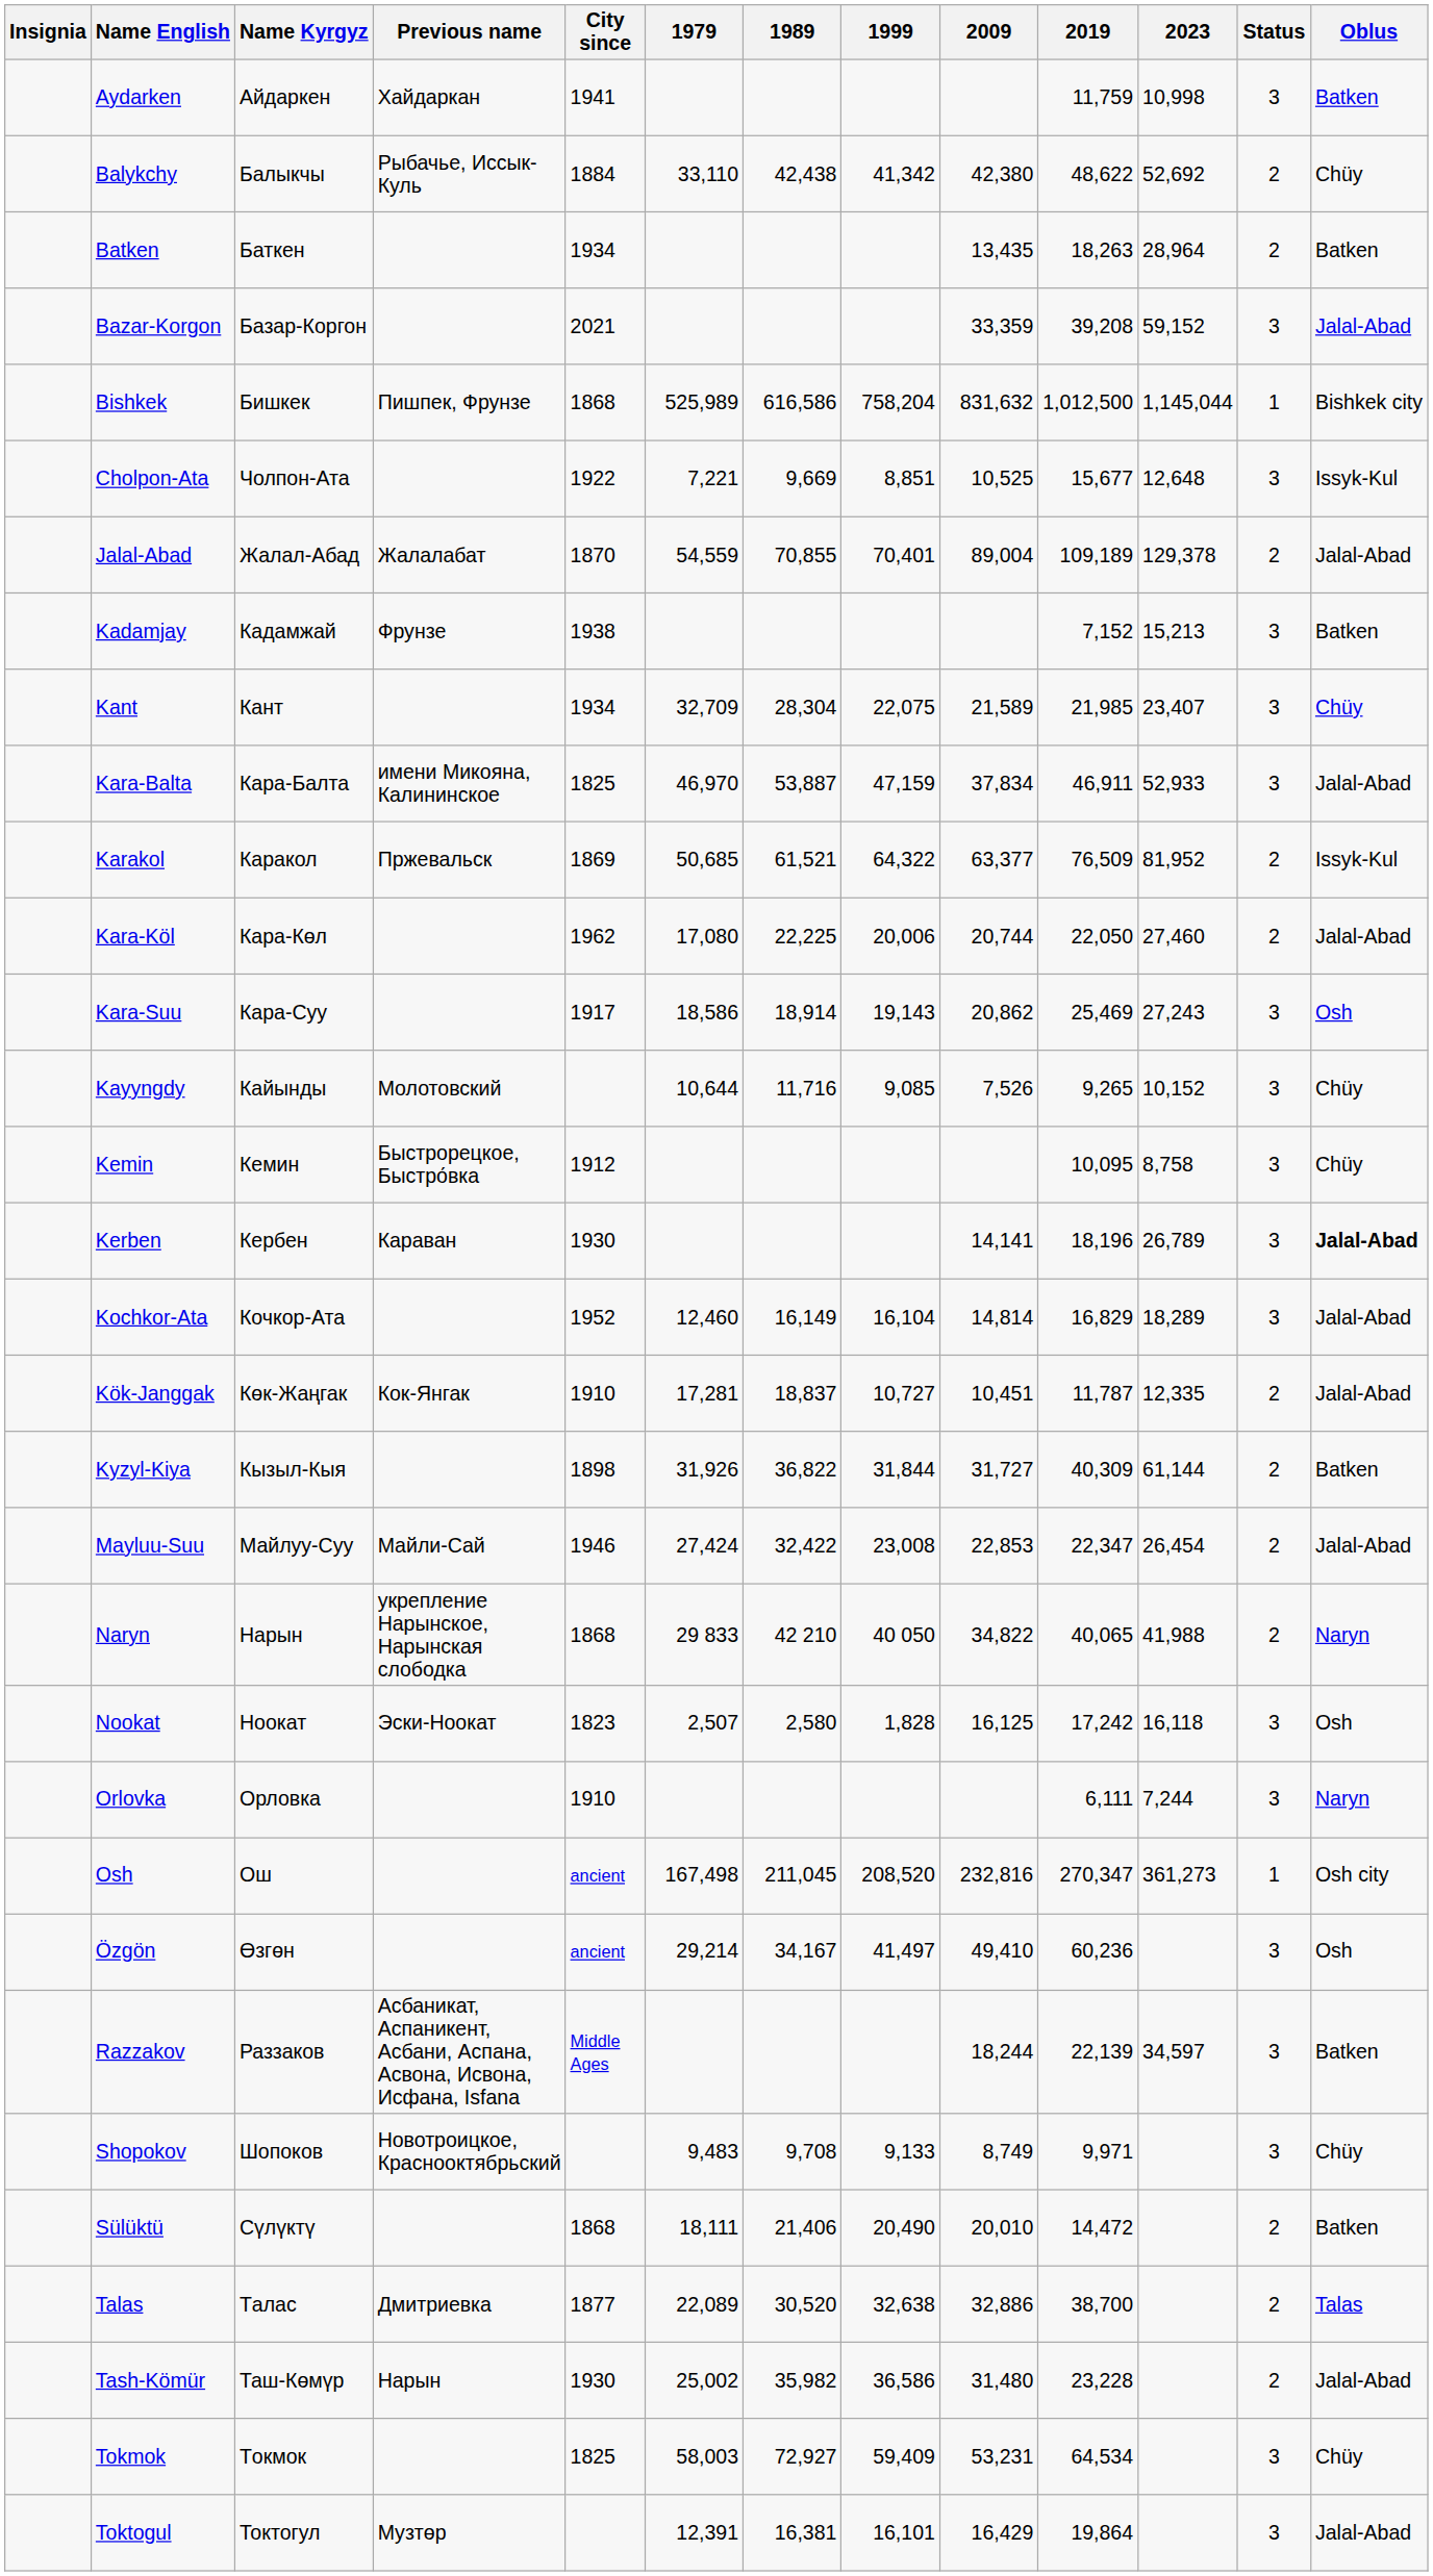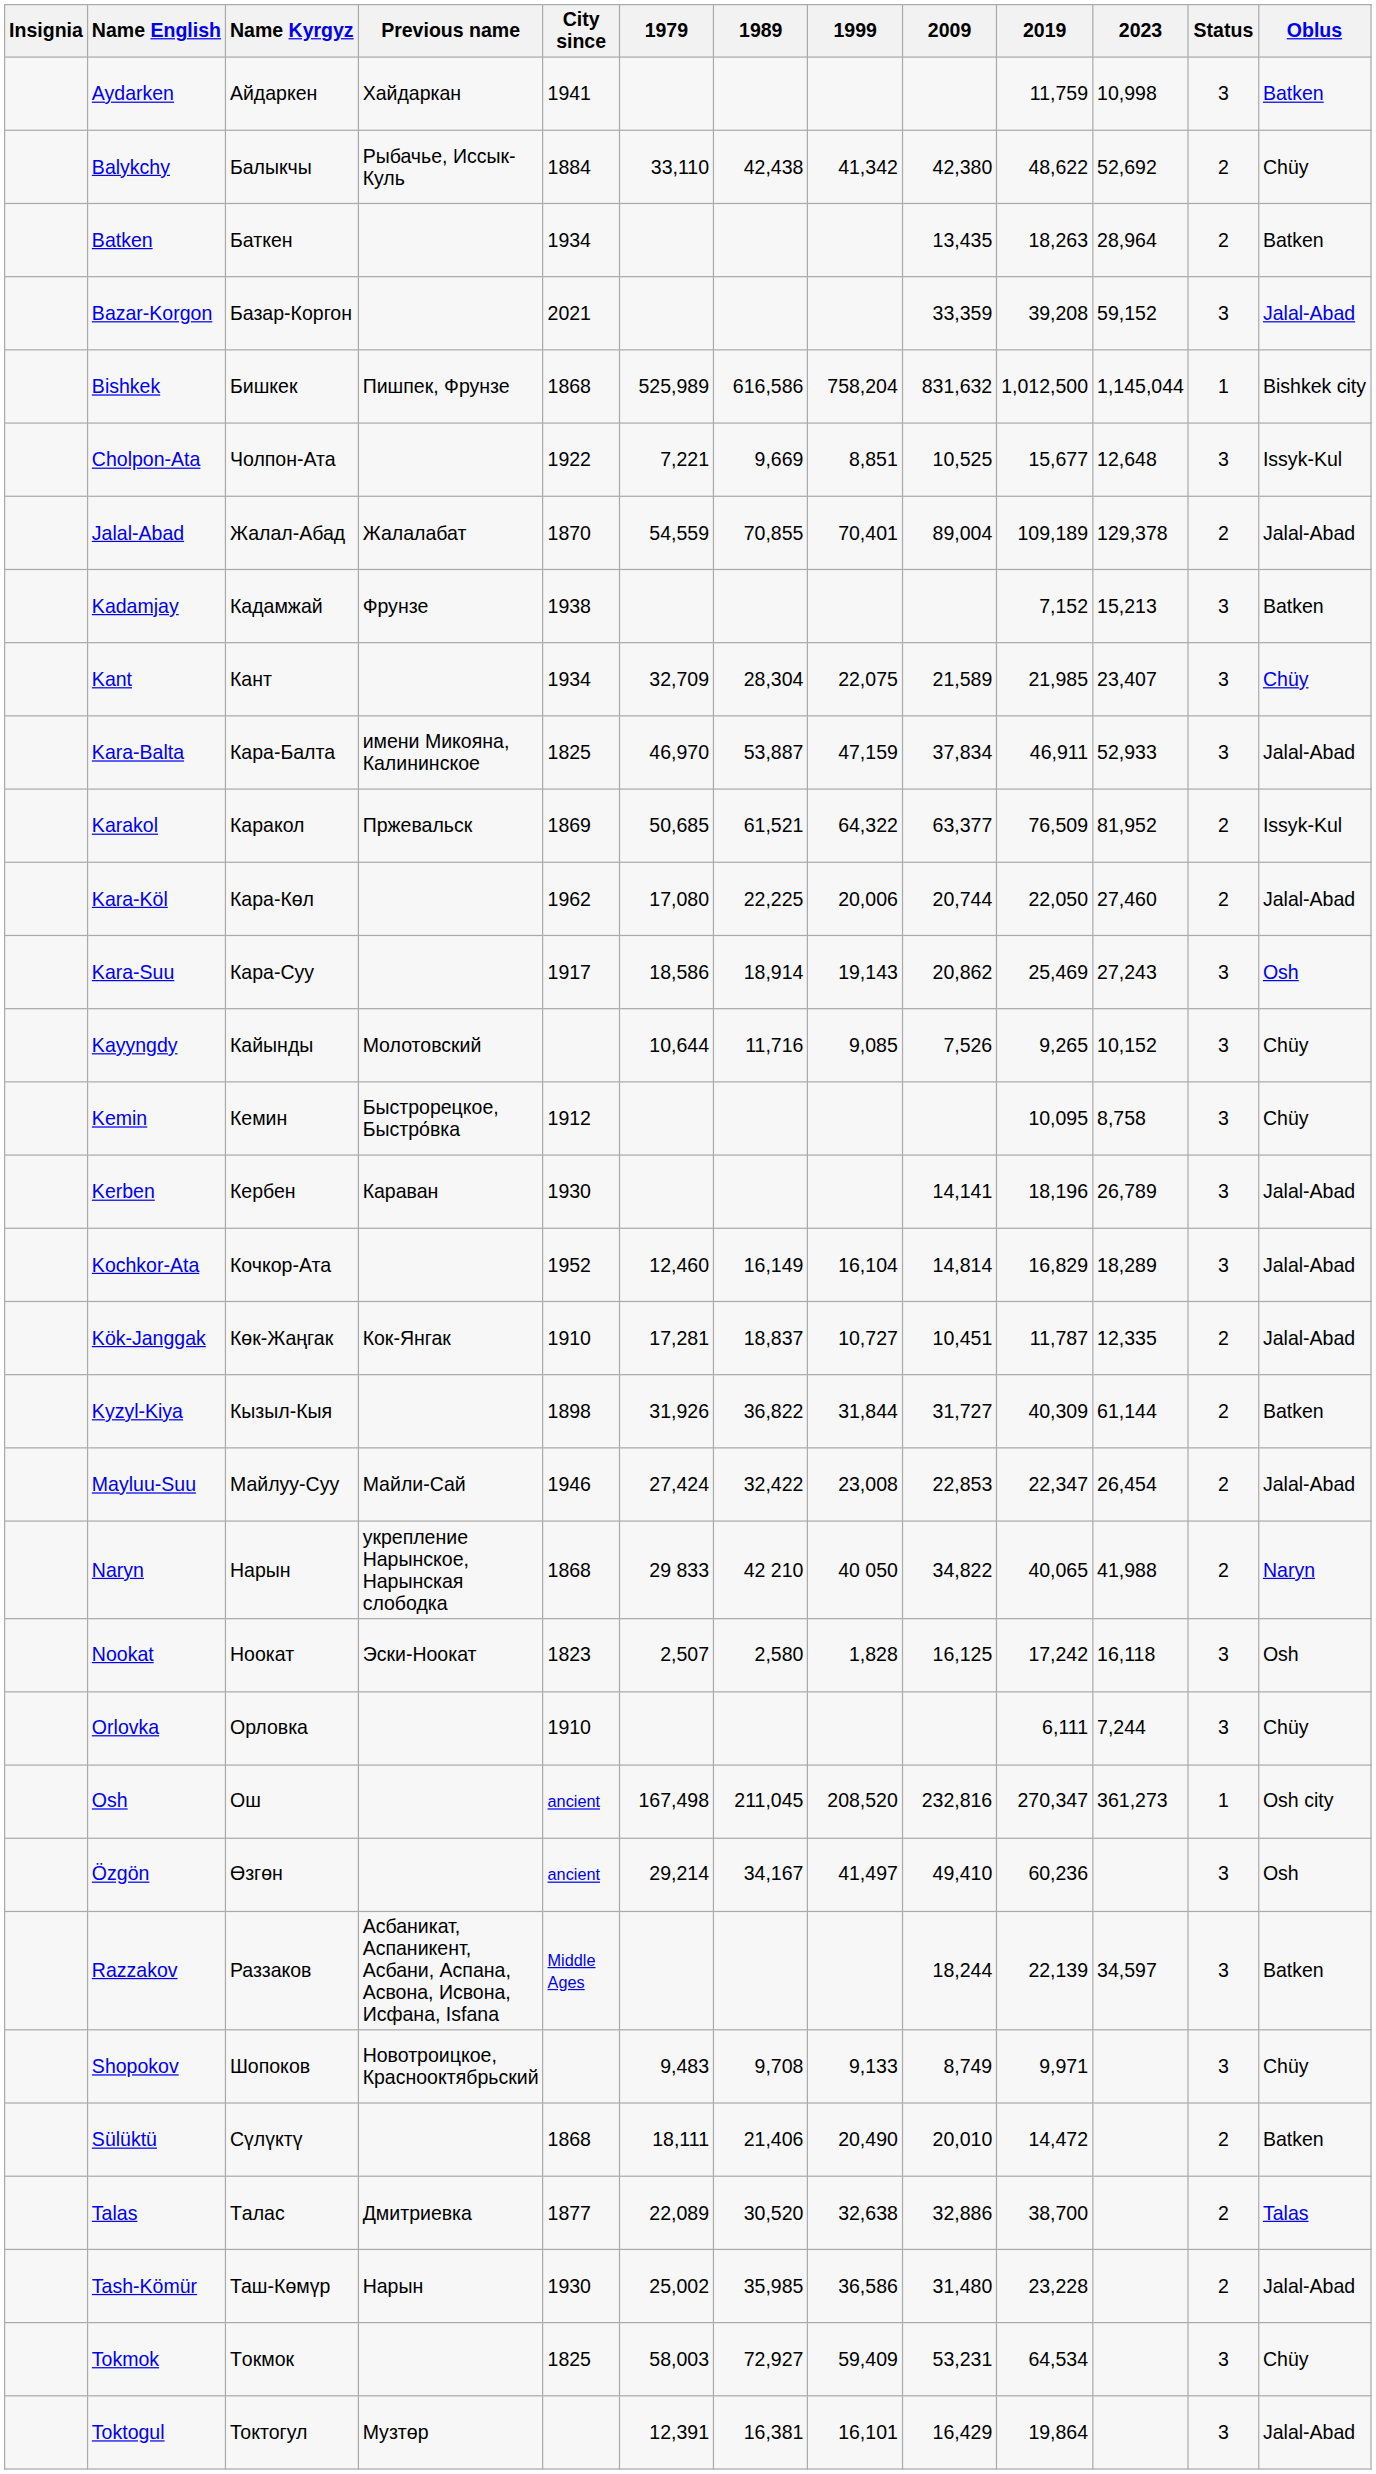Kerben | Oblus: bold -> normal
Orlovka | Oblus: Naryn -> Chüy
Tash-Kömür | 1989: 35,982 -> 35,985
